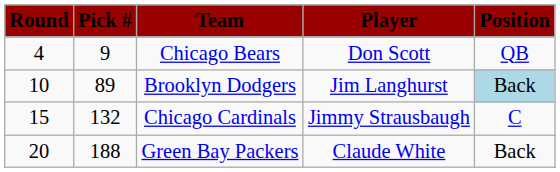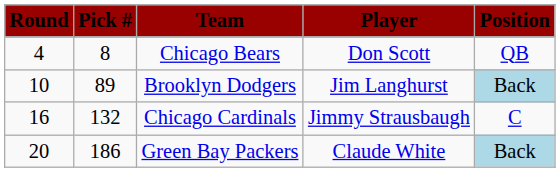Chicago Bears | Pick #: 9 -> 8
Chicago Cardinals | Round: 15 -> 16
Green Bay Packers | Pick #: 188 -> 186
Green Bay Packers | Position: no background -> lightblue background
